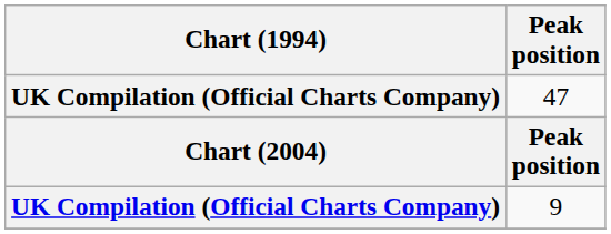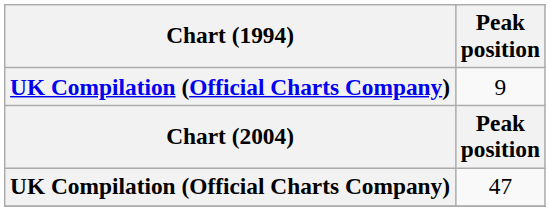rows swapped: 9 <-> 47
